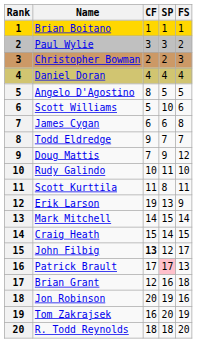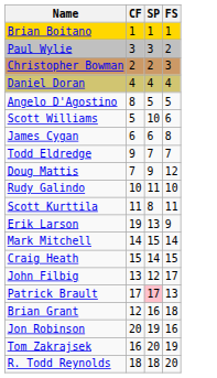- column: Rank | 1 | 2 | 3 | 4 | 5 | 6 | 7 | 8 | 9 | 10 | 11 | 12 | 13 | 14 | 15 | 16 | 17 | 18 | 19 | 20
John Filbig | CF: bold -> normal
